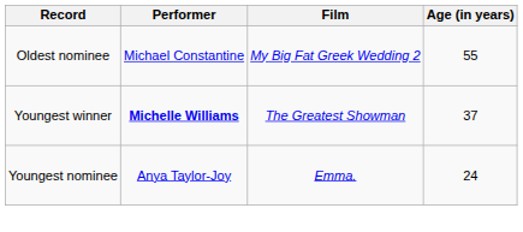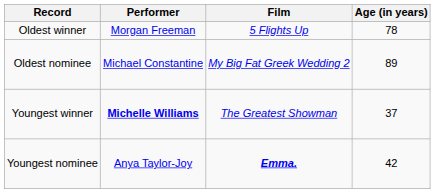+ row: Oldest winner | Morgan Freeman | 5 Flights Up | 78
Oldest nominee | Age (in years): 55 -> 89
Youngest nominee | Film: normal -> bold
Youngest nominee | Age (in years): 24 -> 42
